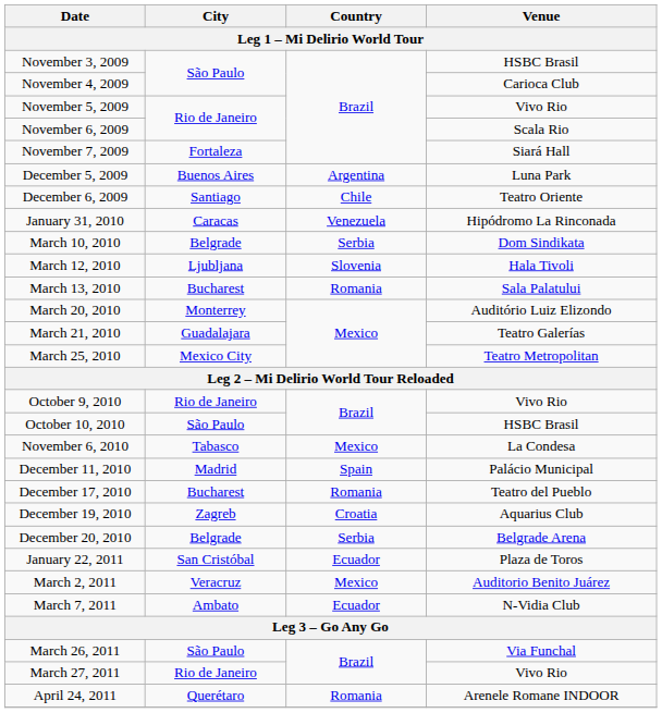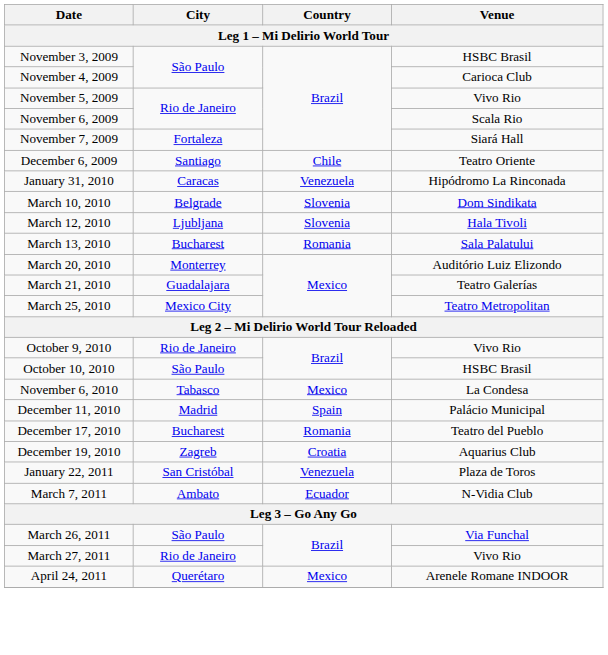- row: December 5, 2009 | Buenos Aires | Argentina | Luna Park
March 10, 2010 | Country: Serbia -> Slovenia
- row: December 20, 2010 | Belgrade | Serbia | Belgrade Arena
January 22, 2011 | Country: Ecuador -> Venezuela
- row: March 2, 2011 | Veracruz | Mexico | Auditorio Benito Juárez
April 24, 2011 | Country: Romania -> Mexico
